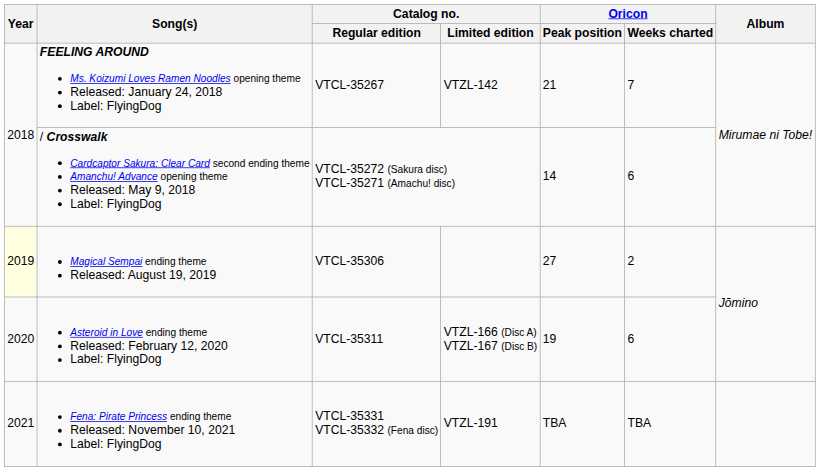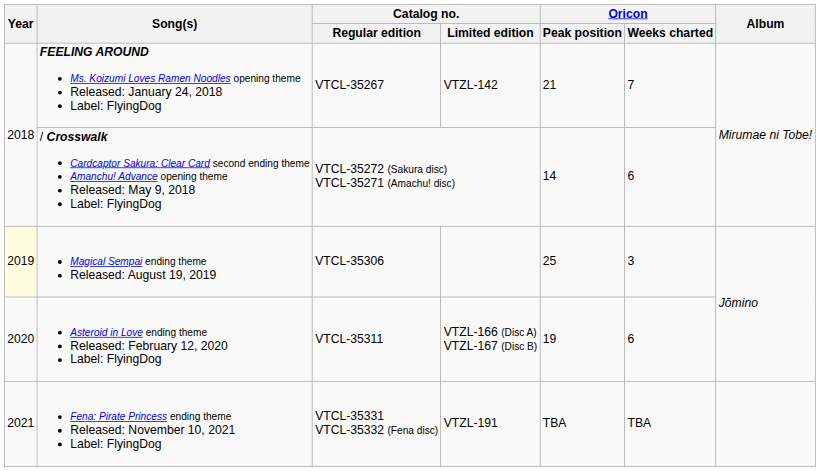Magical Sempai ending theme Released: August 19, 2019 | Oricon / Peak position: 27 -> 25
Magical Sempai ending theme Released: August 19, 2019 | Oricon / Weeks charted: 2 -> 3
